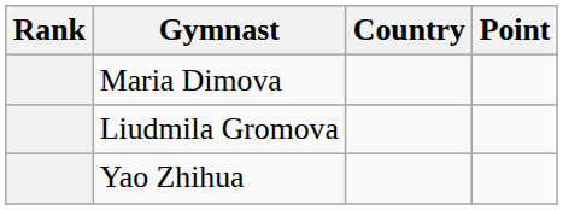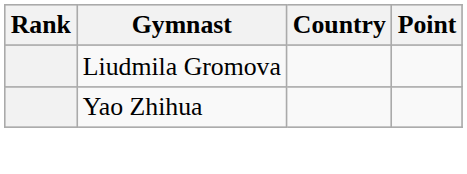- row: Maria Dimova
